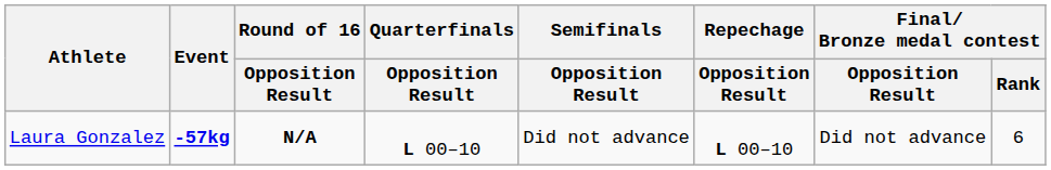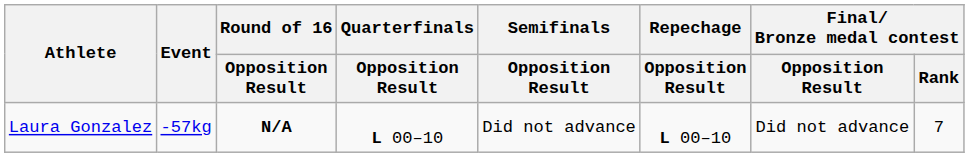Laura Gonzalez | Event: bold -> normal
Laura Gonzalez | Final/ Bronze medal contest / Rank: 6 -> 7
